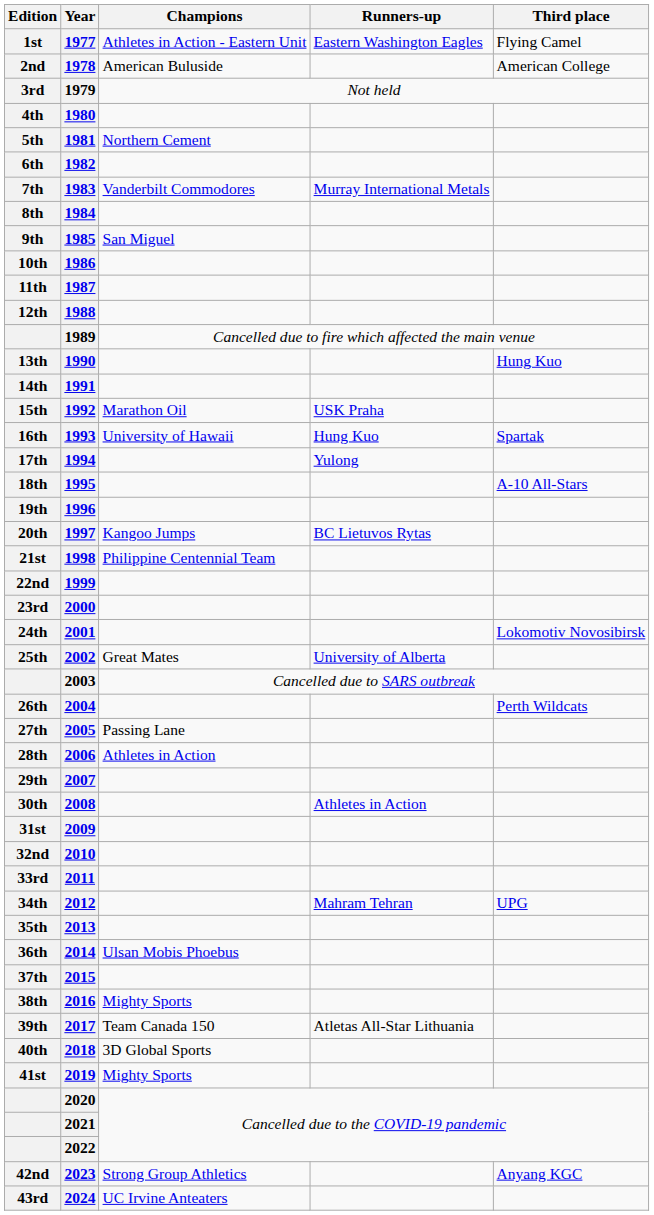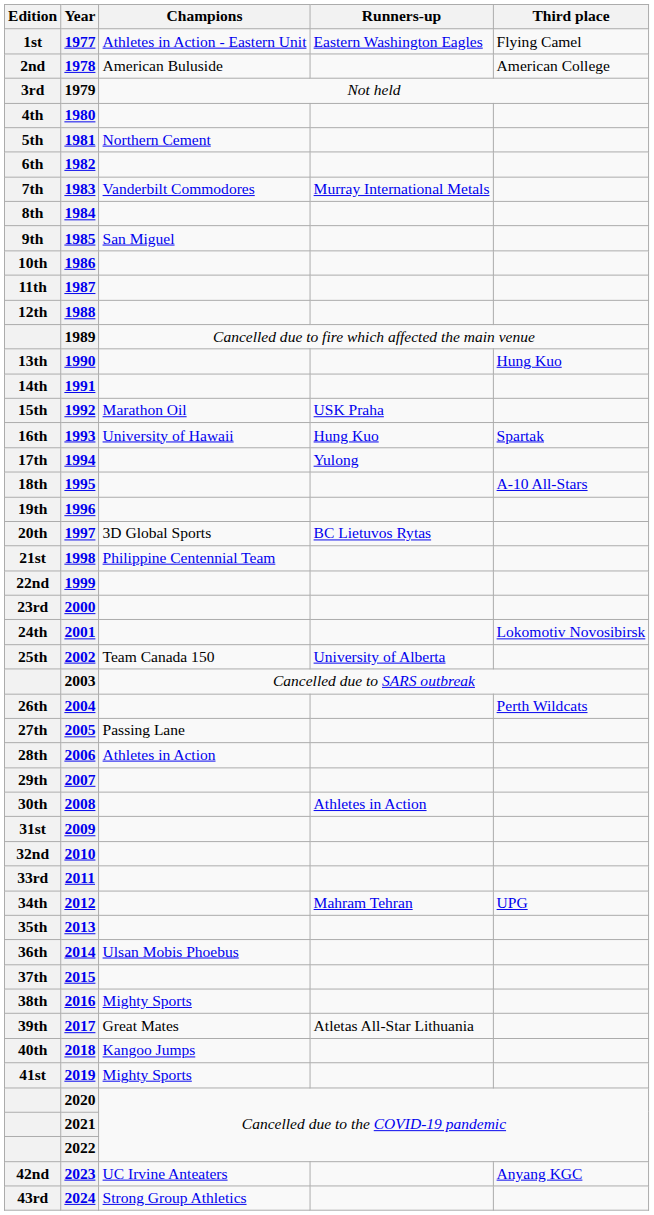20th | Champions: Kangoo Jumps -> 3D Global Sports
25th | Champions: Great Mates -> Team Canada 150
39th | Champions: Team Canada 150 -> Great Mates
40th | Champions: 3D Global Sports -> Kangoo Jumps
42nd | Champions: Strong Group Athletics -> UC Irvine Anteaters
43rd | Champions: UC Irvine Anteaters -> Strong Group Athletics
